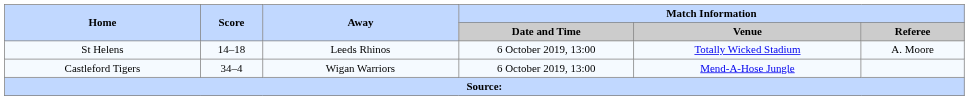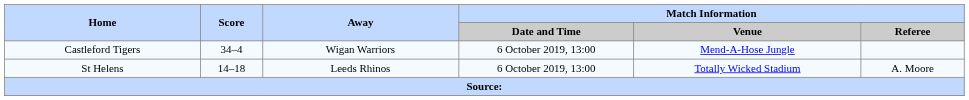rows swapped: Castleford Tigers <-> St Helens
